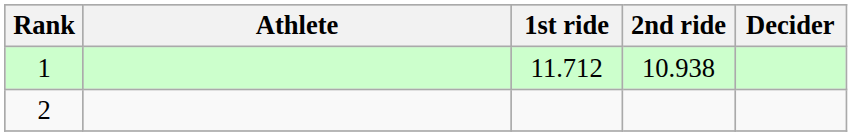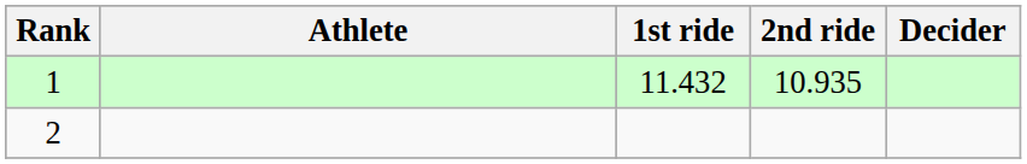1 | 1st ride: 11.712 -> 11.432
1 | 2nd ride: 10.938 -> 10.935
